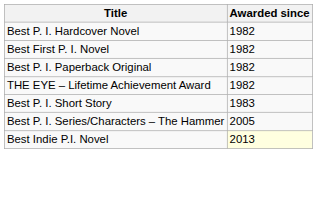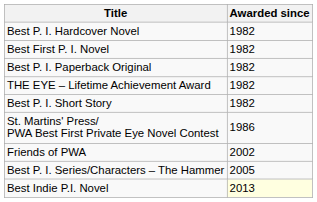Best P. I. Short Story | Awarded since: 1983 -> 1982
+ row: St. Martins' Press/ PWA Best First Private Eye Novel Contest | 1986
+ row: Friends of PWA | 2002
